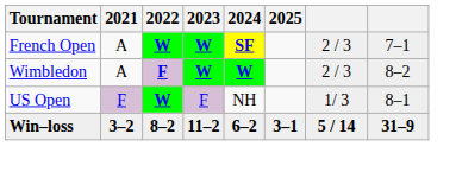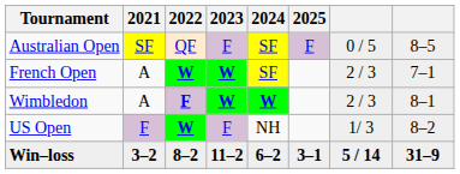+ row: Australian Open | SF | QF | F | SF | F | 0 / 5 | 8–5
French Open | 2024: bold -> normal
Wimbledon | column 8: 8–2 -> 8–1
US Open | column 8: 8–1 -> 8–2
